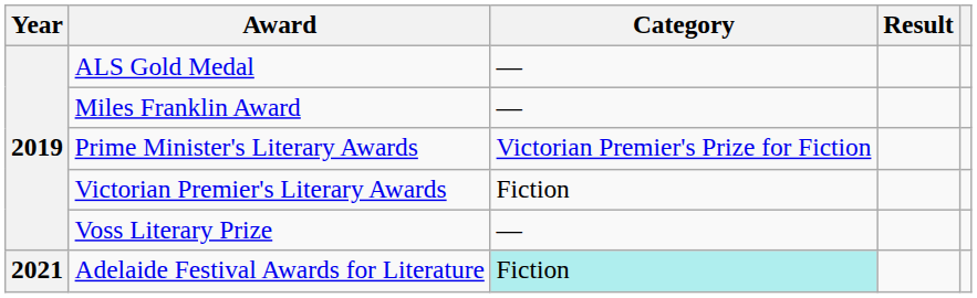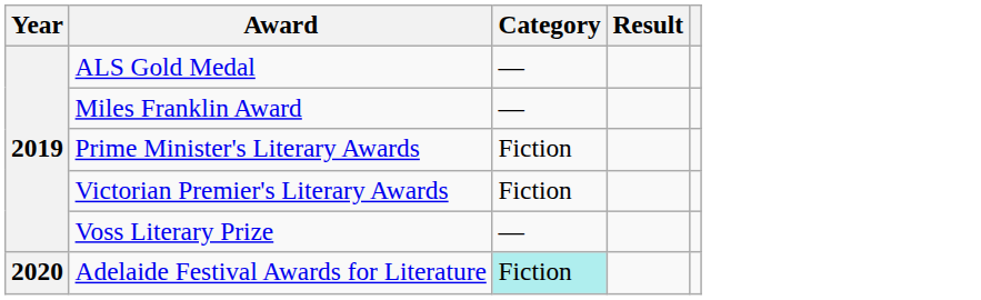Prime Minister's Literary Awards | Category: Victorian Premier's Prize for Fiction -> Fiction
Adelaide Festival Awards for Literature | Year: 2021 -> 2020
